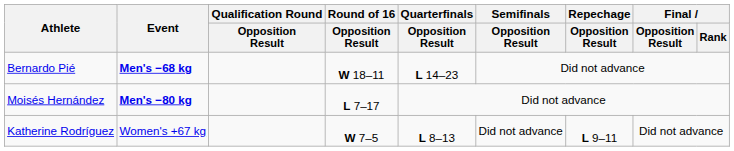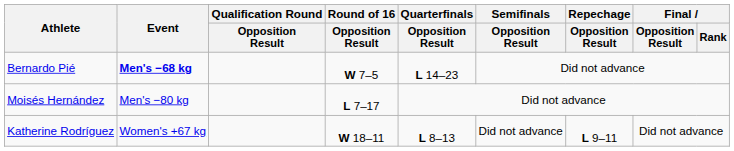Bernardo Pié | Round of 16 / Opposition Result: W 18–11 -> W 7–5
Moisés Hernández | Event: bold -> normal
Katherine Rodríguez | Round of 16 / Opposition Result: W 7–5 -> W 18–11
